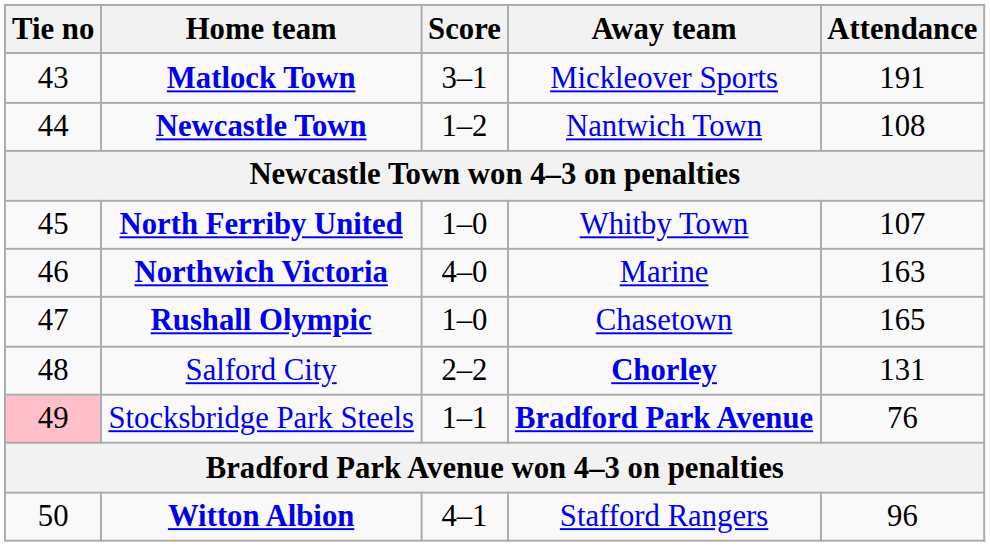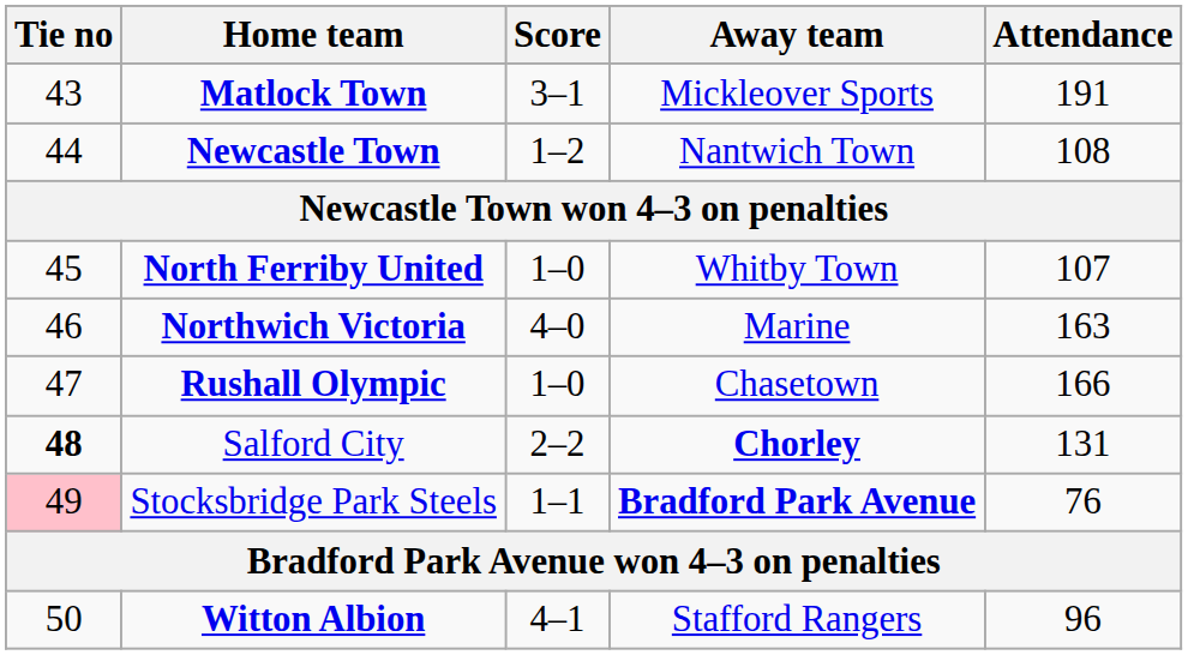Rushall Olympic | Attendance: 165 -> 166
Salford City | Tie no: normal -> bold
